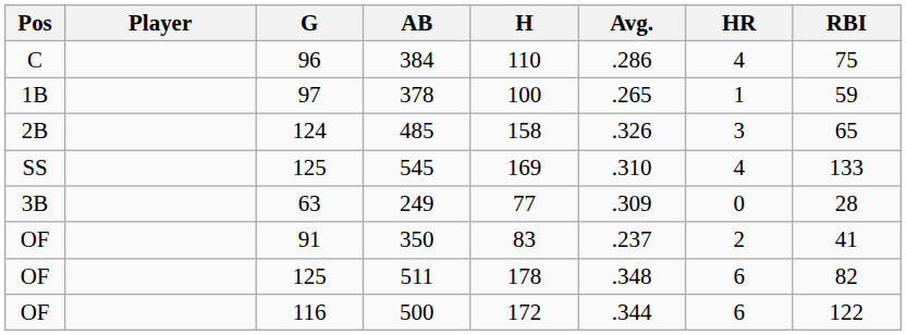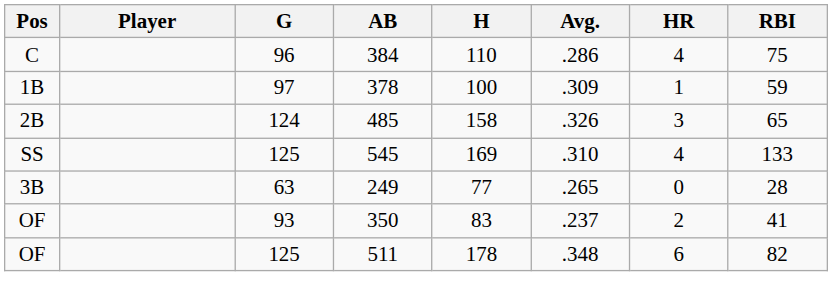378 | Avg.: .265 -> .309
249 | Avg.: .309 -> .265
350 | G: 91 -> 93
- row: OF | 116 | 500 | 172 | .344 | 6 | 122
